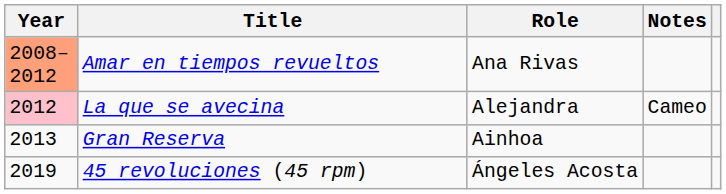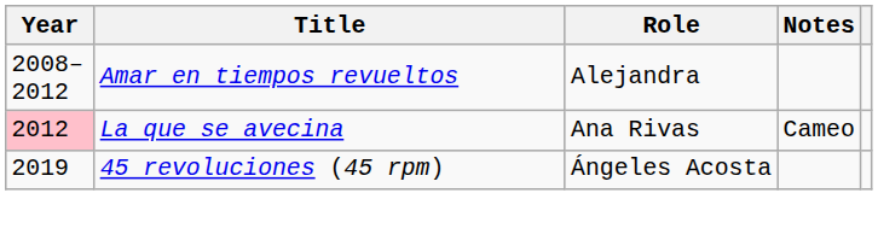Amar en tiempos revueltos | Year: lightsalmon background -> no background
Amar en tiempos revueltos | Role: Ana Rivas -> Alejandra
La que se avecina | Role: Alejandra -> Ana Rivas
- row: 2013 | Gran Reserva | Ainhoa
